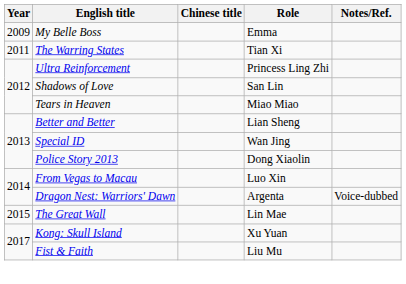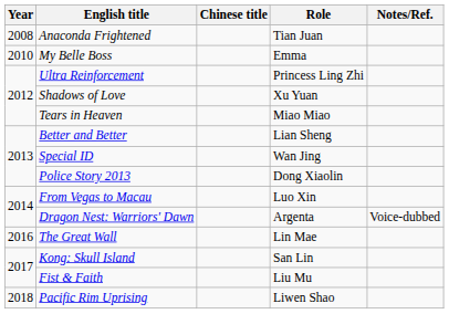+ row: 2008 | Anaconda Frightened | Tian Juan
My Belle Boss | Year: 2009 -> 2010
- row: 2011 | The Warring States | Tian Xi
Shadows of Love | Role: San Lin -> Xu Yuan
The Great Wall | Year: 2015 -> 2016
Kong: Skull Island | Role: Xu Yuan -> San Lin
+ row: 2018 | Pacific Rim Uprising | Liwen Shao
